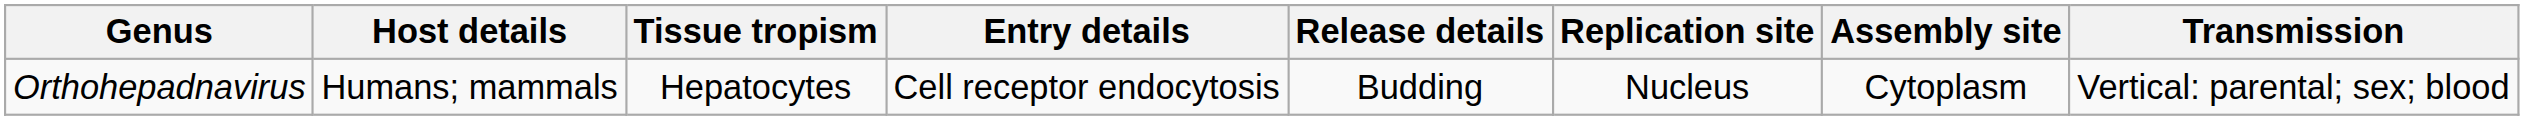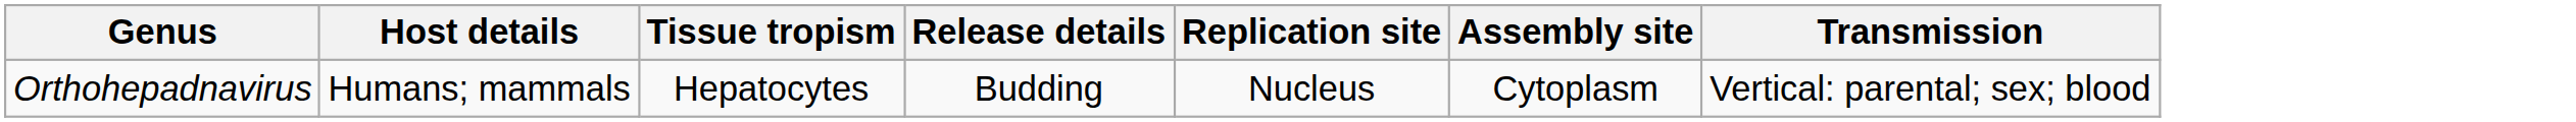- column: Entry details | Cell receptor endocytosis
